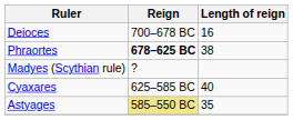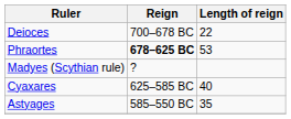Deioces | Length of reign: 16 -> 22
Phraortes | Length of reign: 38 -> 53
Astyages | Reign: khaki background -> no background
